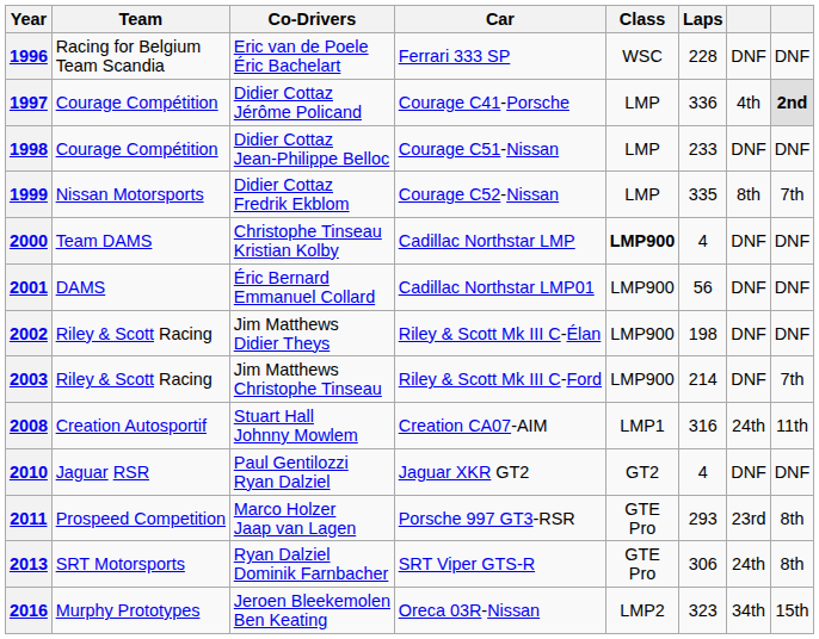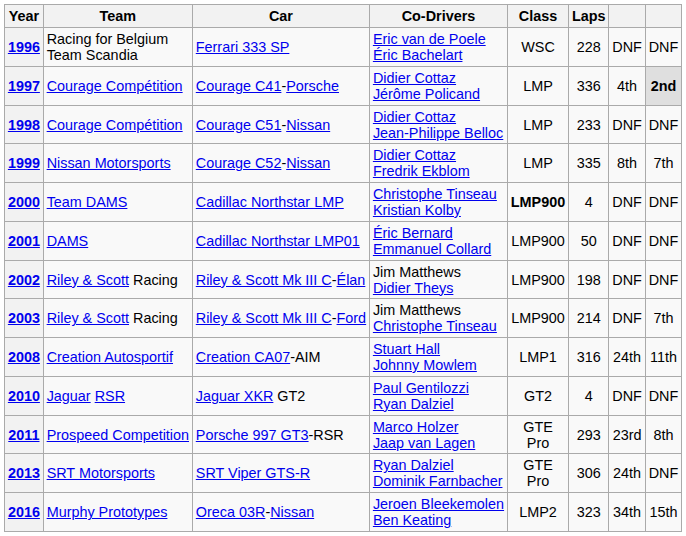columns swapped: Co-Drivers <-> Car
2001 | Laps: 56 -> 50
2013 | column 8: 8th -> DNF
